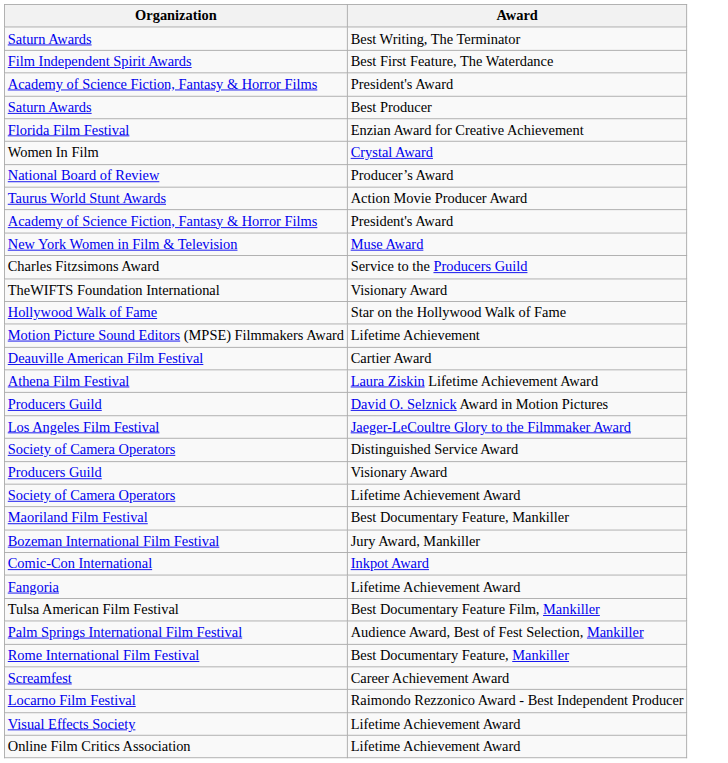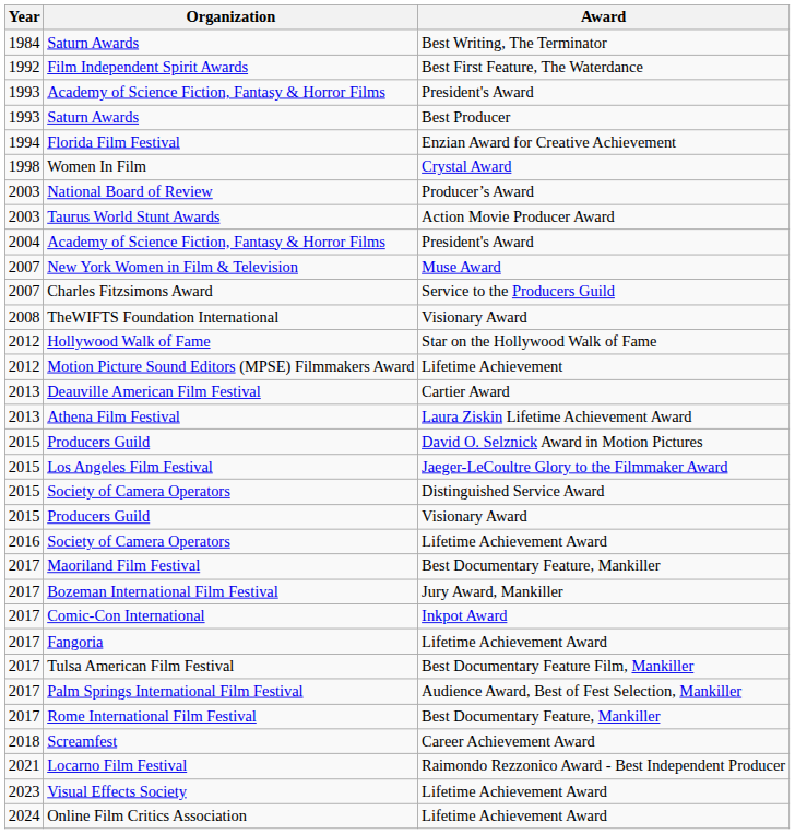+ column: Year | 1984 | 1992 | 1993 | 1993 | 1994 | 1998 | 2003 | 2003 | 2004 | 2007 | 2007 | 2008 | 2012 | 2012 | 2013 | 2013 | 2015 | 2015 | 2015 | 2015 | 2016 | 2017 | 2017 | 2017 | 2017 | 2017 | 2017 | 2017 | 2018 | 2021 | 2023 | 2024
